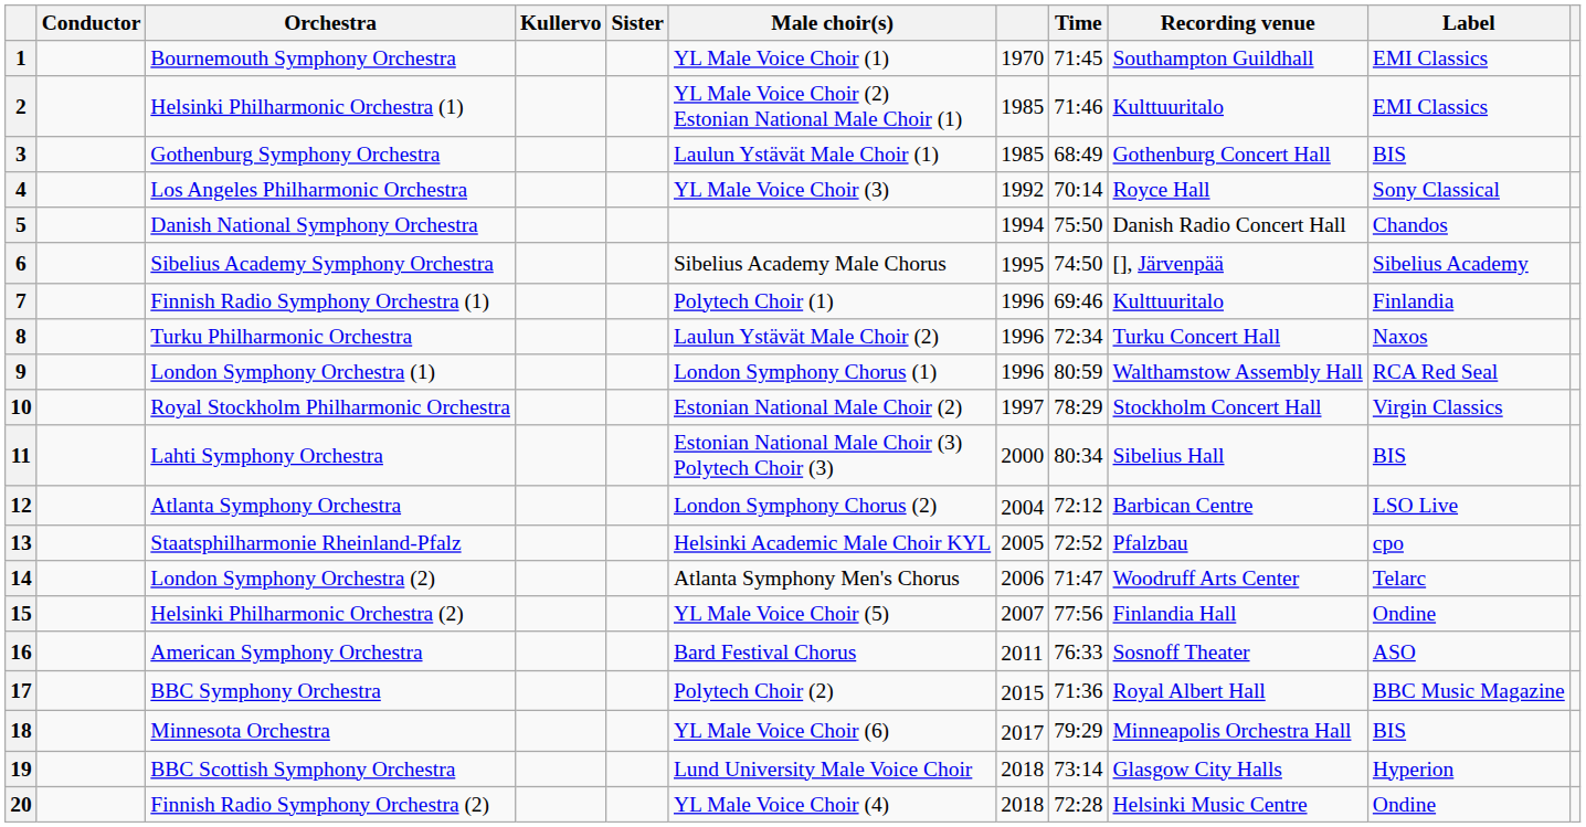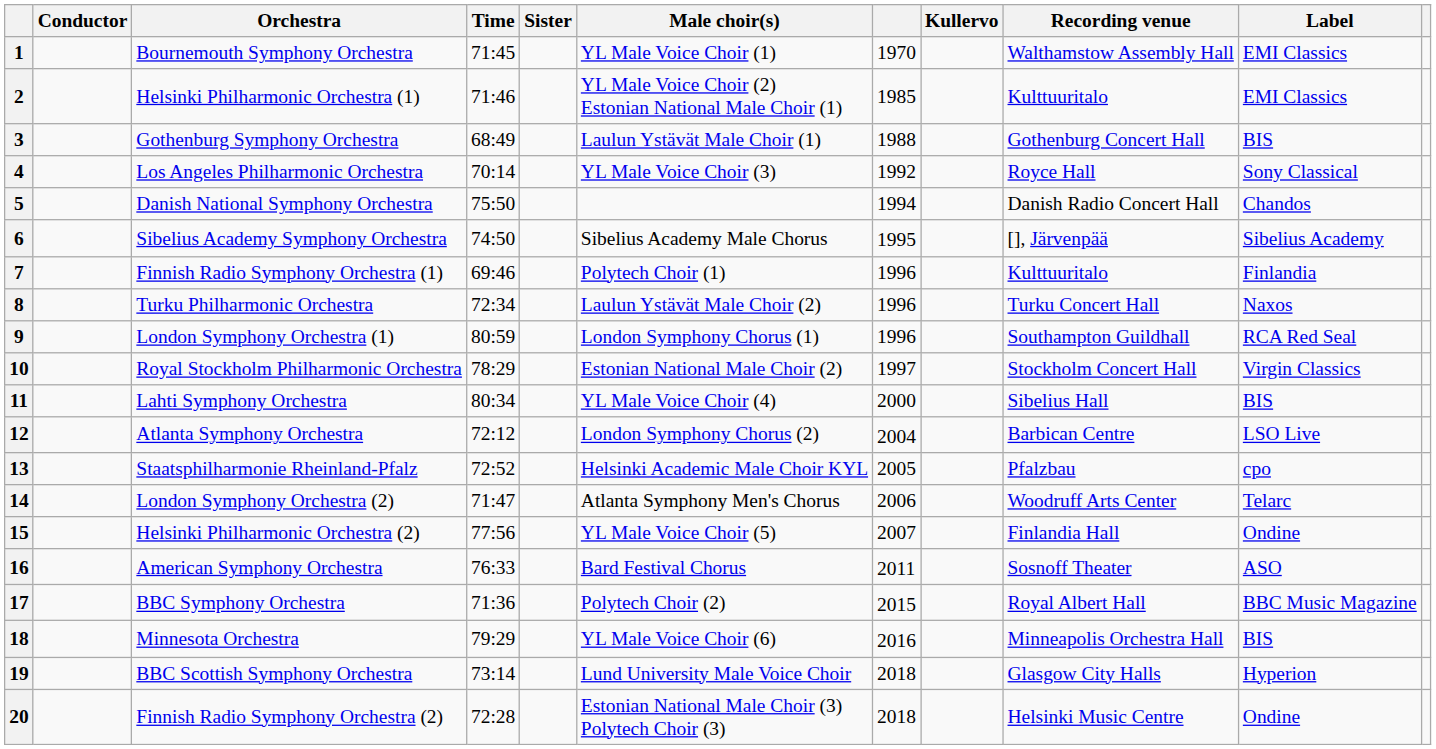columns swapped: Kullervo <-> Time
1 | Recording venue: Southampton Guildhall -> Walthamstow Assembly Hall
3 | column 7: 1985 -> 1988
9 | Recording venue: Walthamstow Assembly Hall -> Southampton Guildhall
11 | Male choir(s): Estonian National Male Choir (3) Polytech Choir (3) -> YL Male Voice Choir (4)
18 | column 7: 2017 -> 2016
20 | Male choir(s): YL Male Voice Choir (4) -> Estonian National Male Choir (3) Polytech Choir (3)
